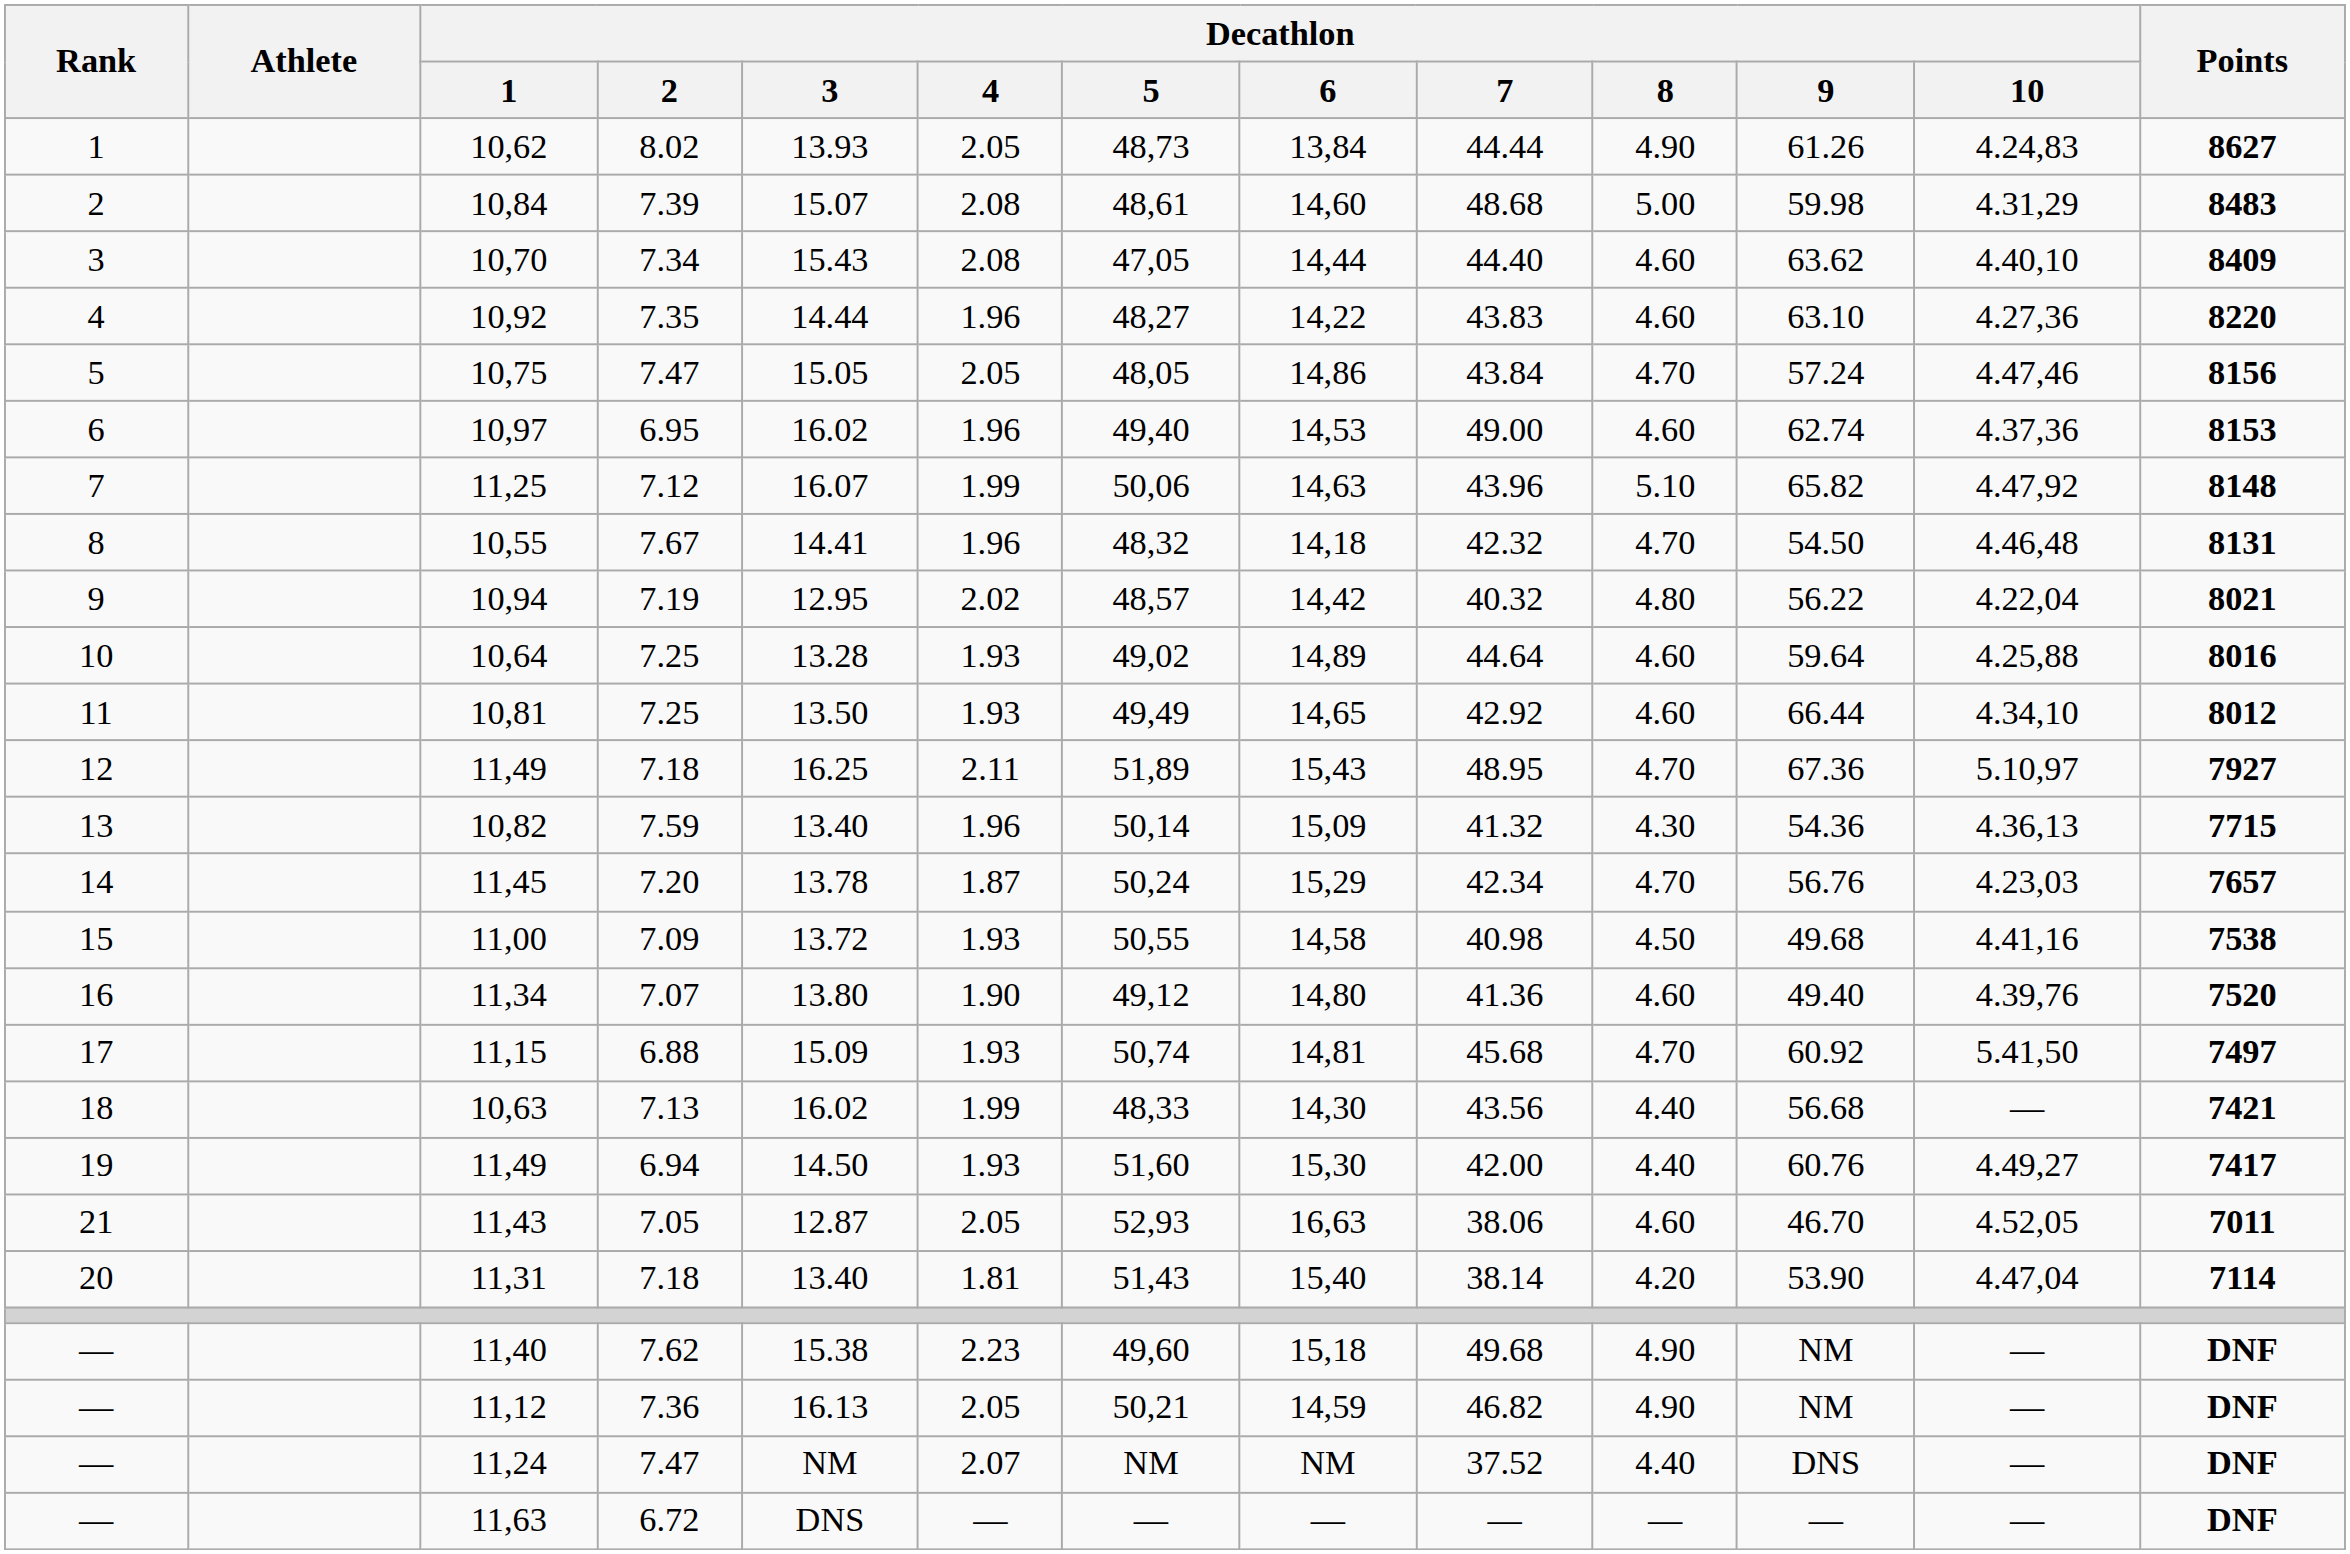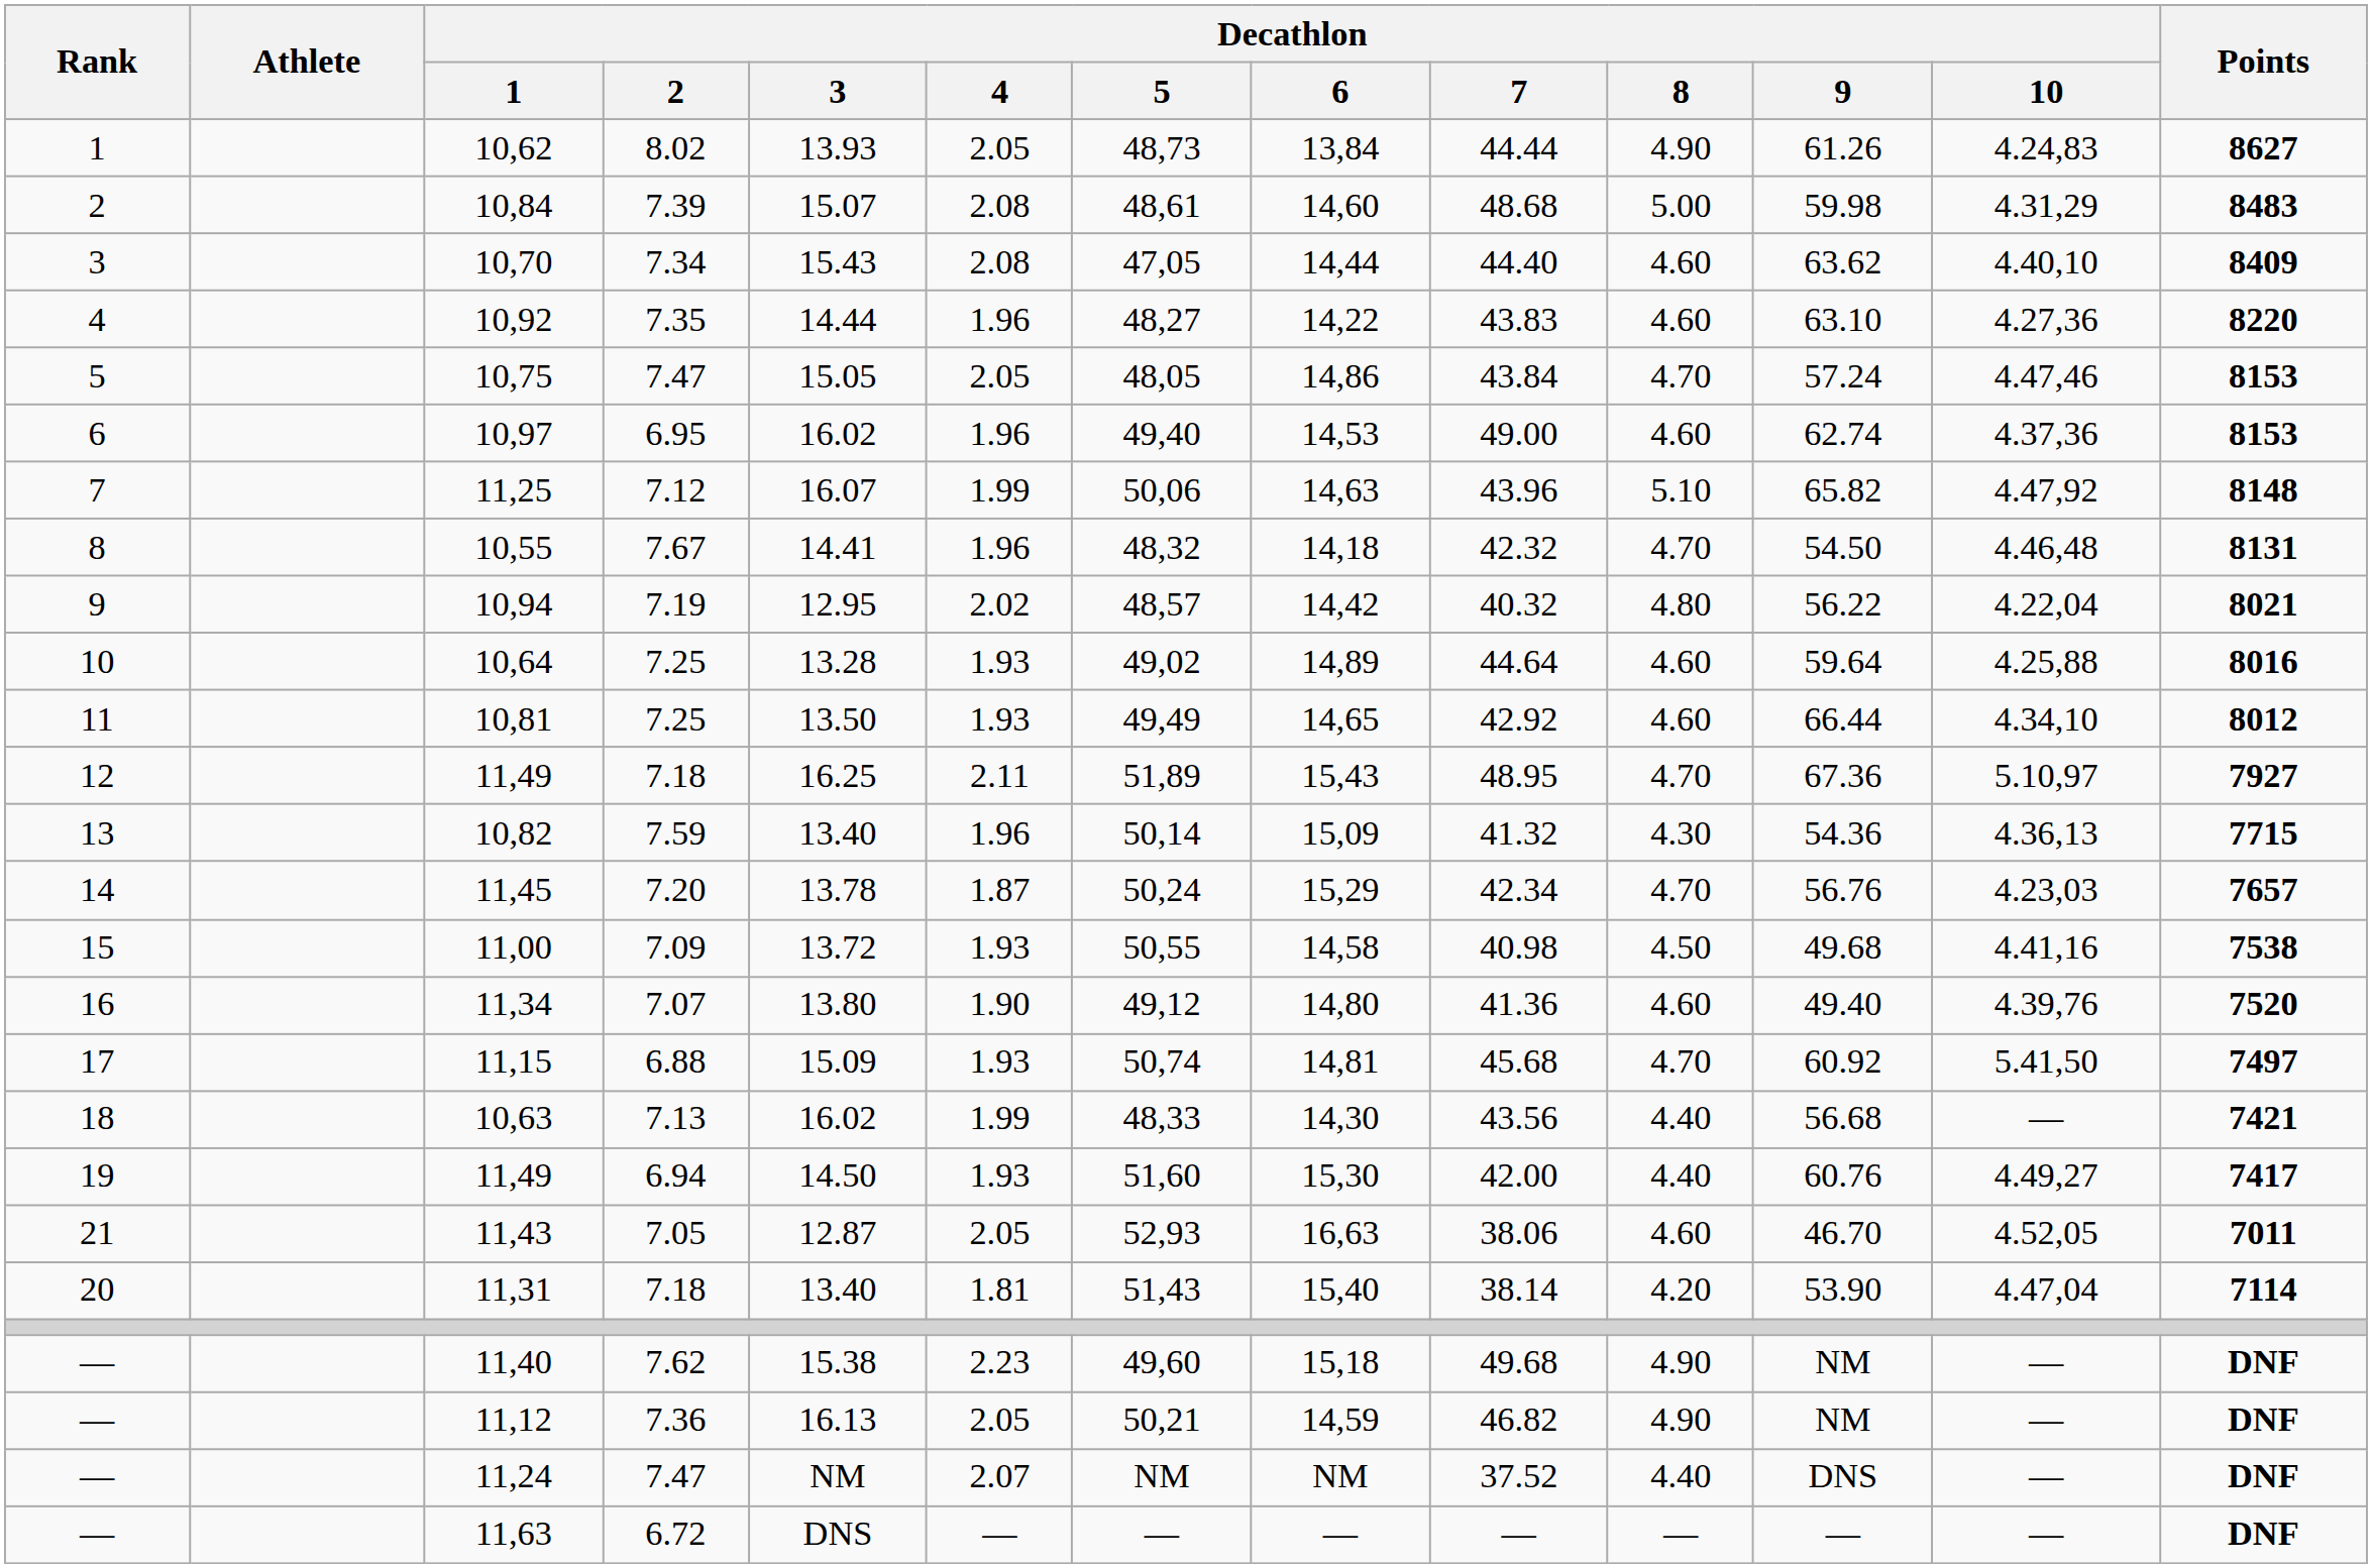10,75 | Points: 8156 -> 8153
